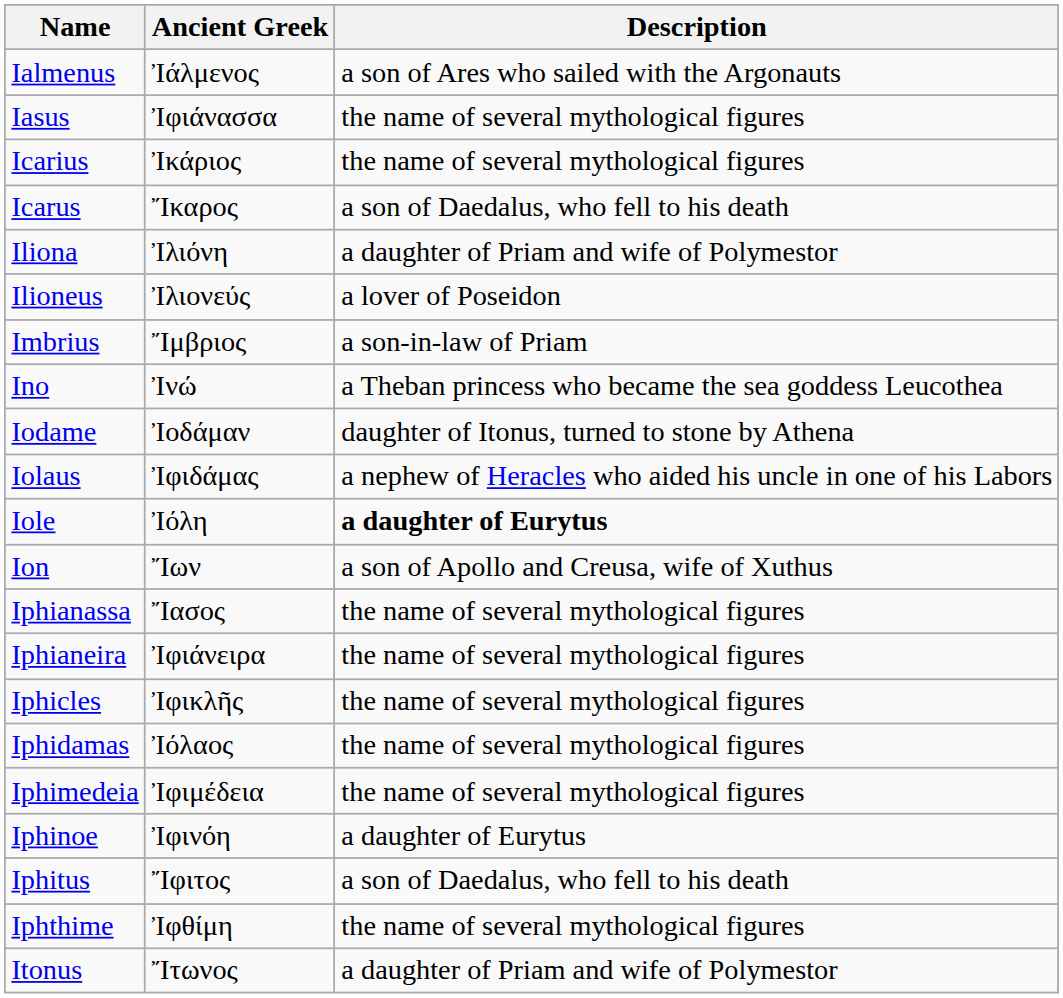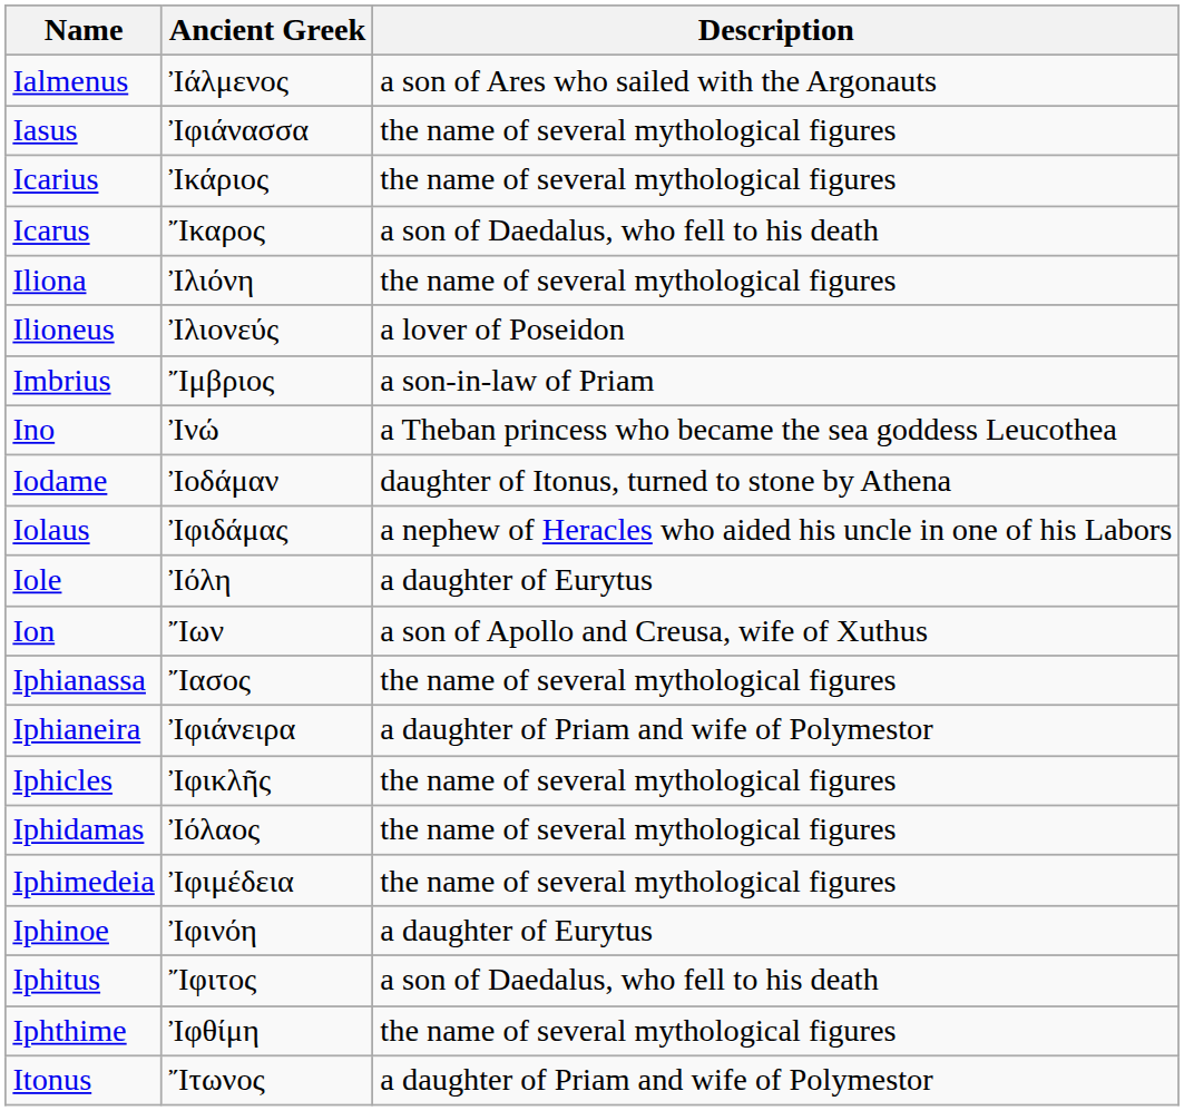Iliona | Description: a daughter of Priam and wife of Polymestor -> the name of several mythological figures
Iole | Description: bold -> normal
Iphianeira | Description: the name of several mythological figures -> a daughter of Priam and wife of Polymestor
